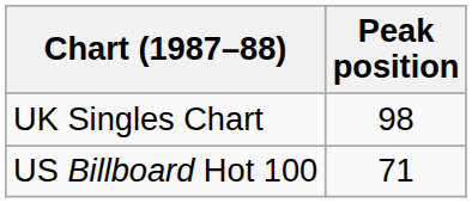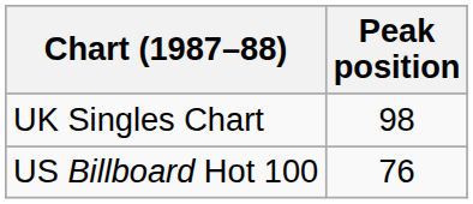US Billboard Hot 100 | Peak position: 71 -> 76
